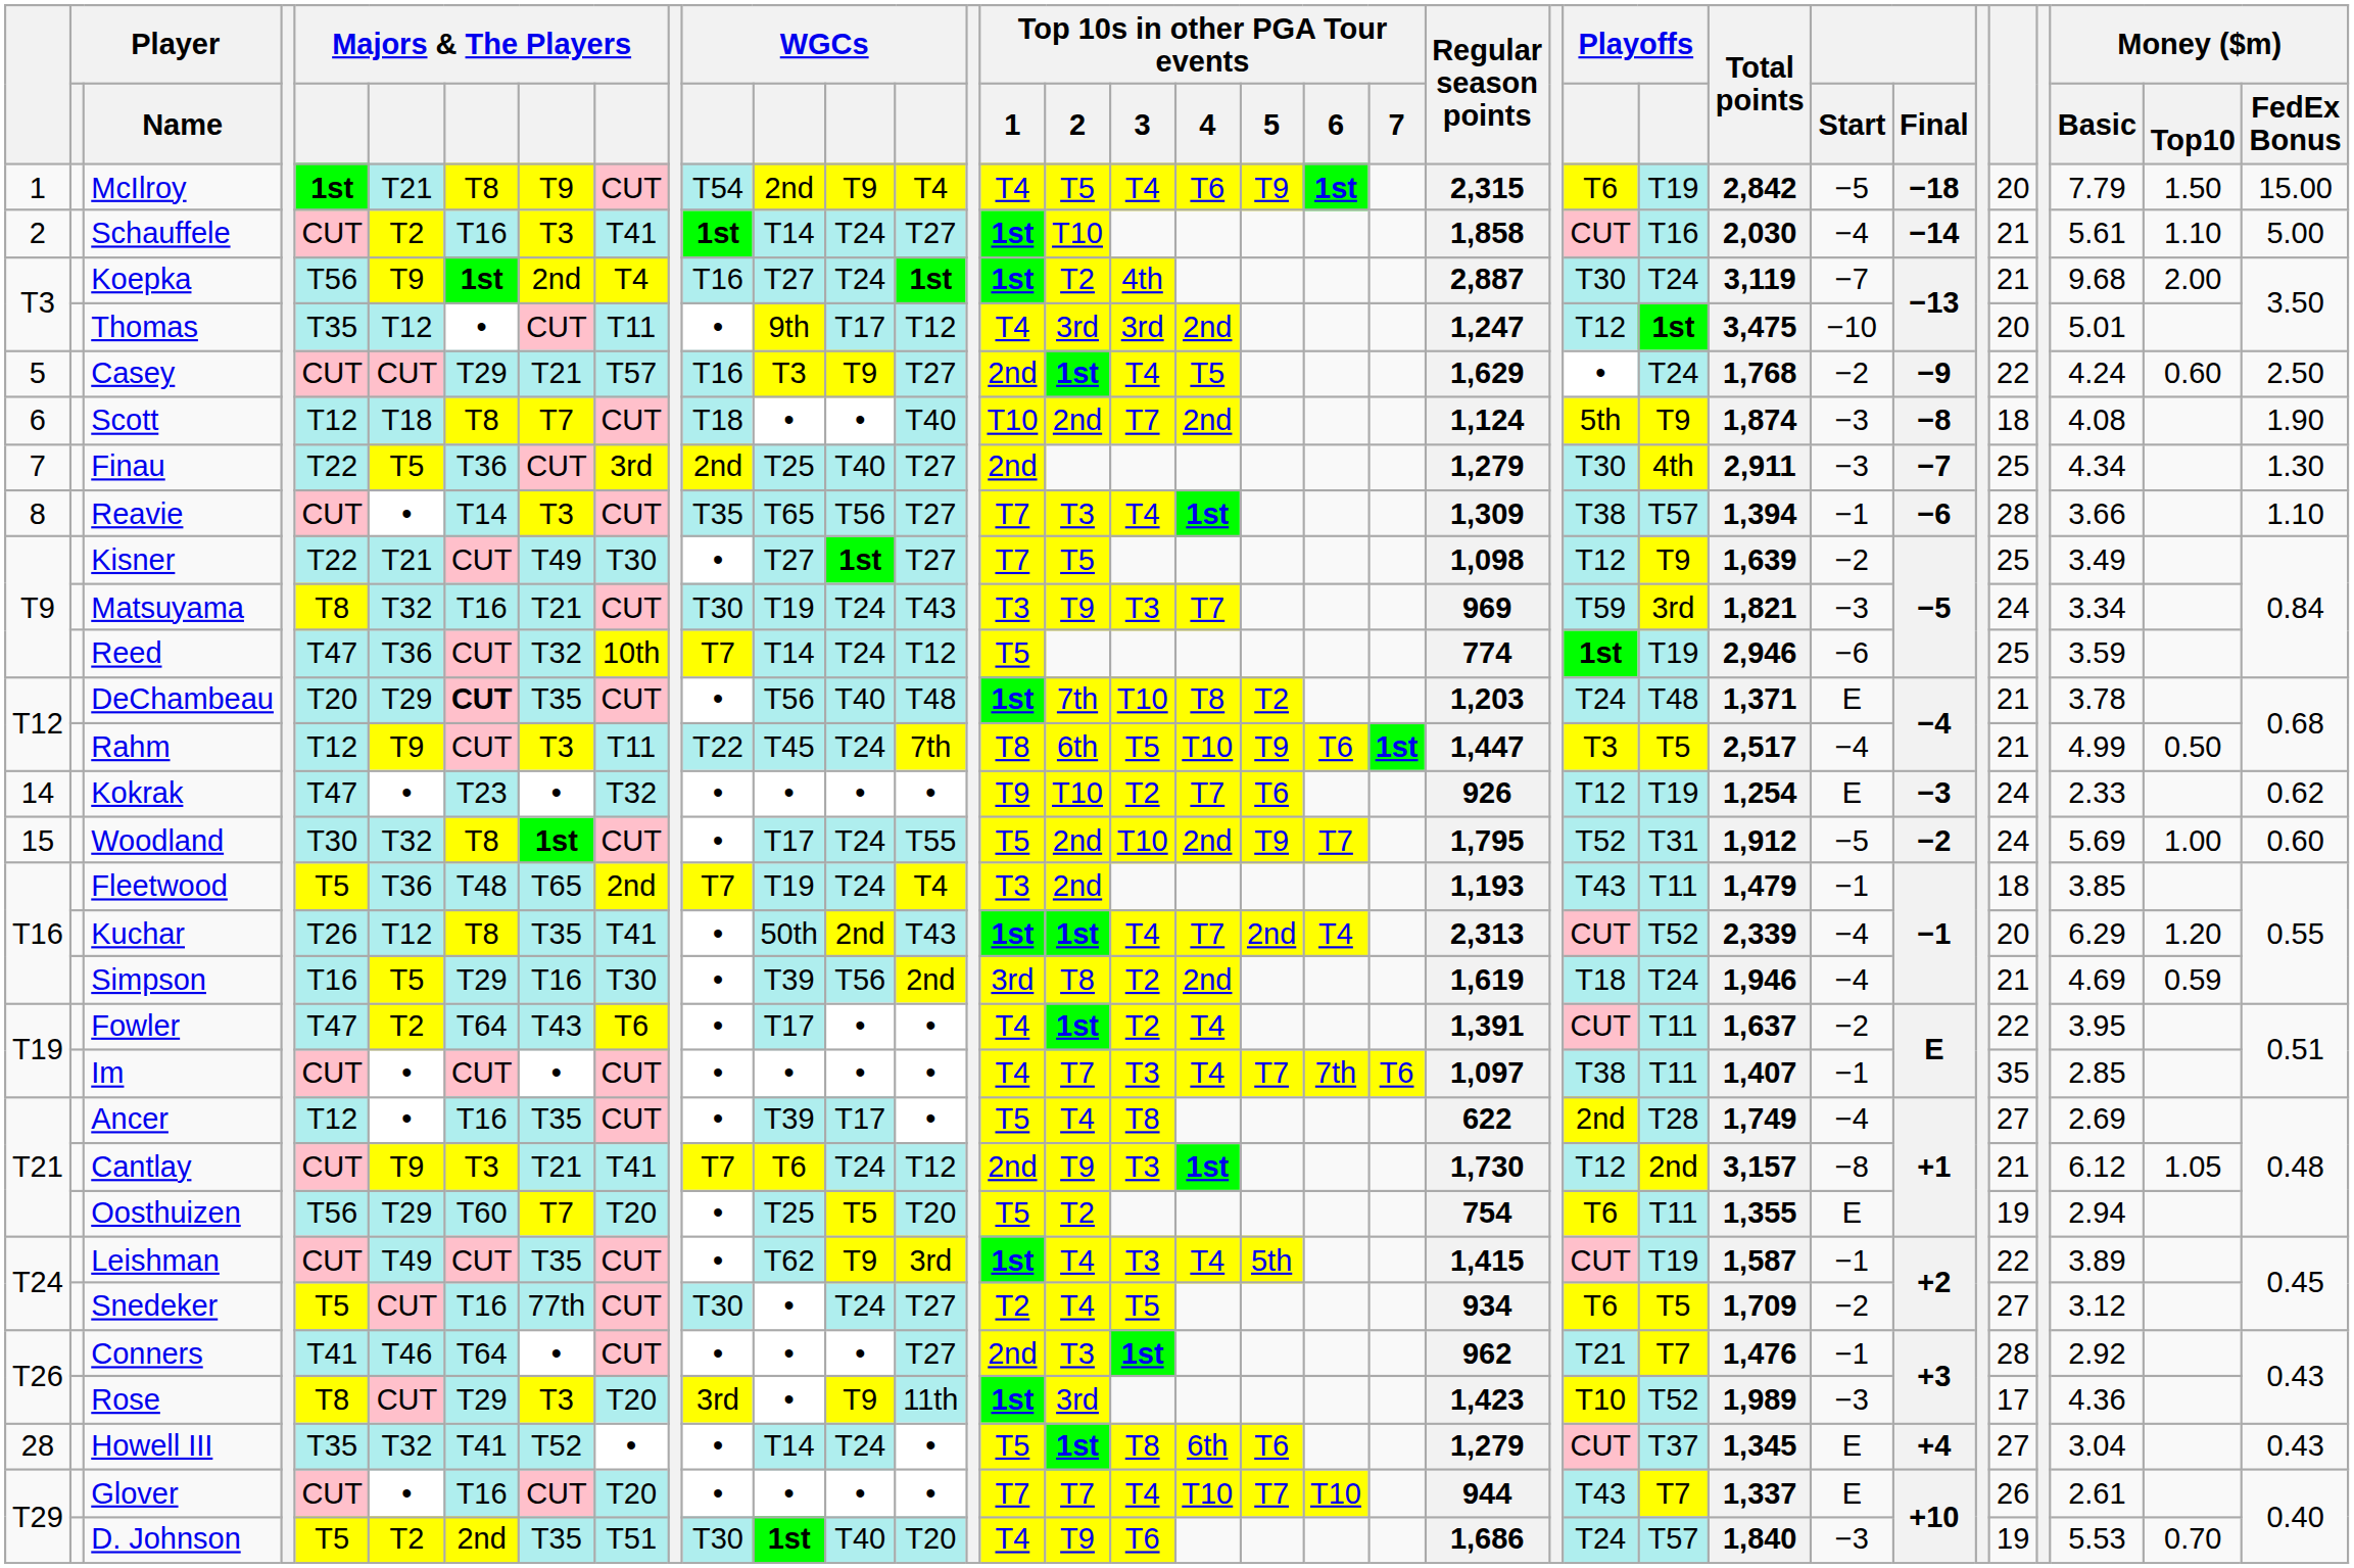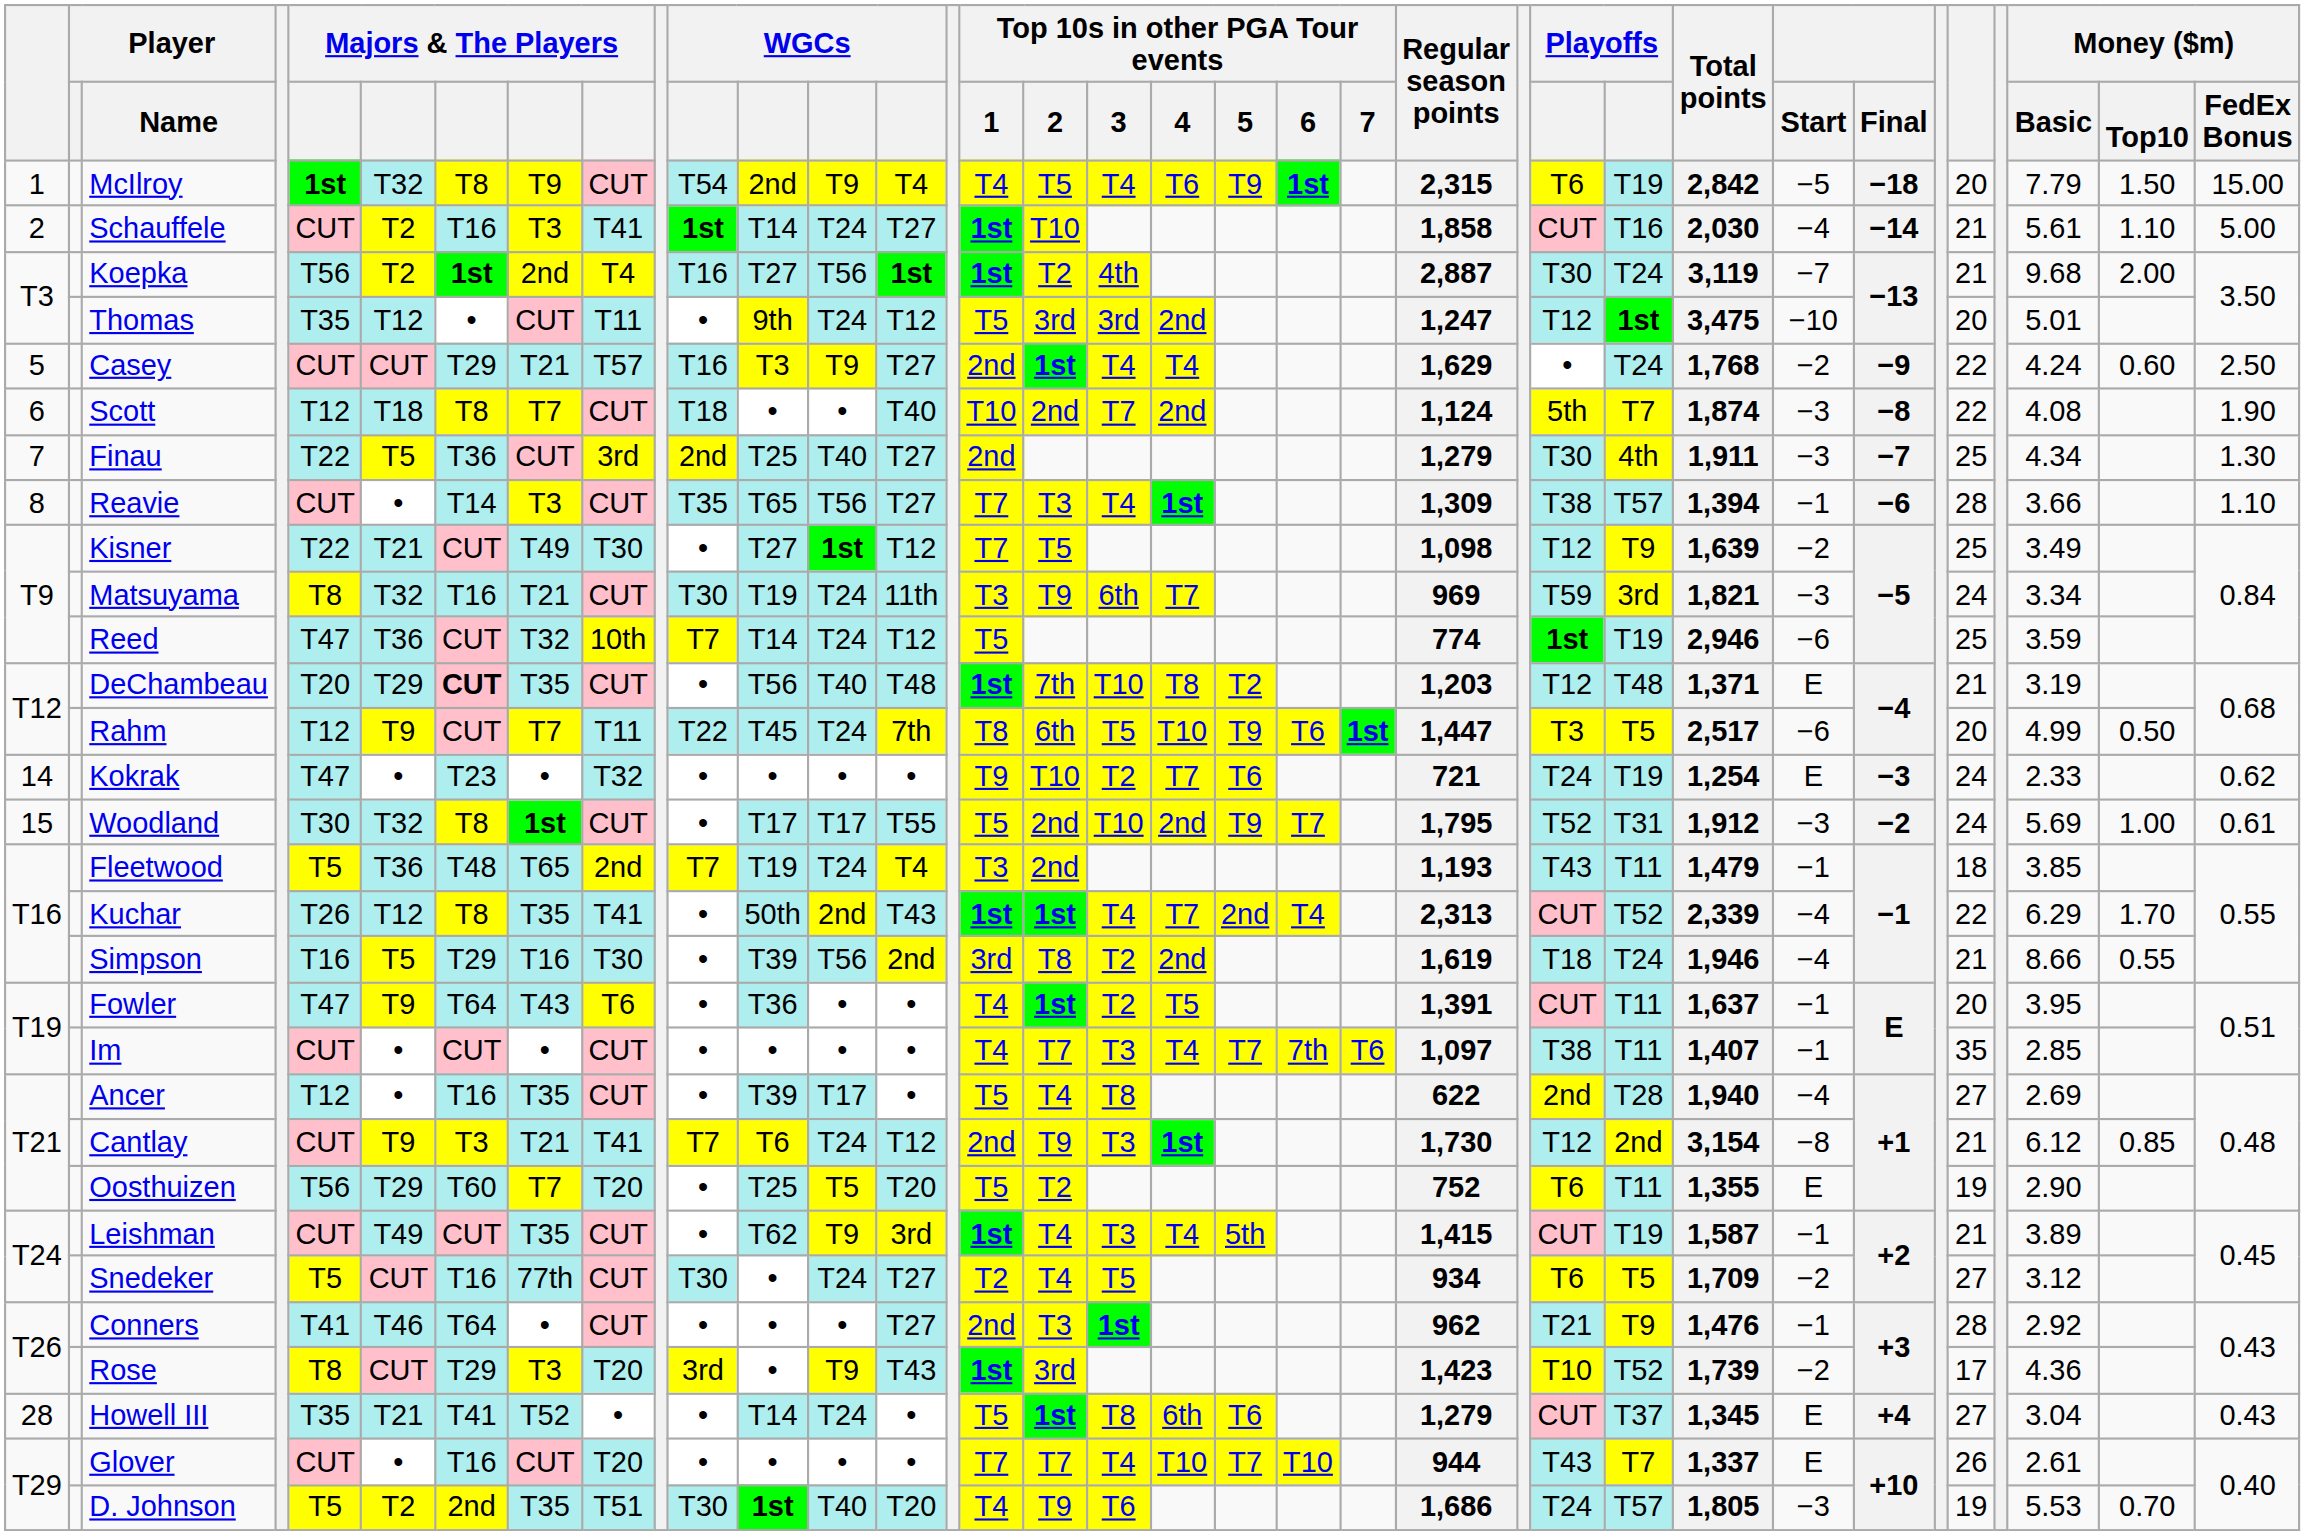McIlroy | column 6: T21 -> T32
Koepka | column 6: T9 -> T2
Koepka | column 13: T24 -> T56
Thomas | column 13: T17 -> T24
Thomas | Top 10s in other PGA Tour events / 1: T4 -> T5
Casey | Top 10s in other PGA Tour events / 4: T5 -> T4
Scott | column 26: T9 -> T7
Scott | column 31: 18 -> 22
Finau | Total points: 2,911 -> 1,911
Kisner | column 14: T27 -> T12
Matsuyama | column 14: T43 -> 11th
Matsuyama | Top 10s in other PGA Tour events / 3: T3 -> 6th
DeChambeau | column 25: T24 -> T12
DeChambeau | Money ($m) / Basic: 3.78 -> 3.19
Rahm | column 8: T3 -> T7
Rahm | Start: −4 -> −6
Rahm | column 31: 21 -> 20
Kokrak | Regular season points: 926 -> 721
Kokrak | column 25: T12 -> T24
Woodland | column 13: T24 -> T17
Woodland | Start: −5 -> −3
Woodland | Money ($m) / FedEx Bonus: 0.60 -> 0.61
Kuchar | column 31: 20 -> 22
Kuchar | Money ($m) / Top10: 1.20 -> 1.70
Simpson | Money ($m) / Basic: 4.69 -> 8.66
Simpson | Money ($m) / Top10: 0.59 -> 0.55
Fowler | column 6: T2 -> T9
Fowler | column 12: T17 -> T36
Fowler | Top 10s in other PGA Tour events / 4: T4 -> T5
Fowler | Start: −2 -> −1
Fowler | column 31: 22 -> 20
Ancer | Total points: 1,749 -> 1,940
Cantlay | Total points: 3,157 -> 3,154
Cantlay | Money ($m) / Top10: 1.05 -> 0.85
Oosthuizen | Regular season points: 754 -> 752
Oosthuizen | Money ($m) / Basic: 2.94 -> 2.90
Leishman | column 31: 22 -> 21
Conners | column 26: T7 -> T9
Rose | column 14: 11th -> T43
Rose | Total points: 1,989 -> 1,739
Rose | Start: −3 -> −2
Howell III | column 6: T32 -> T21
D. Johnson | Total points: 1,840 -> 1,805
